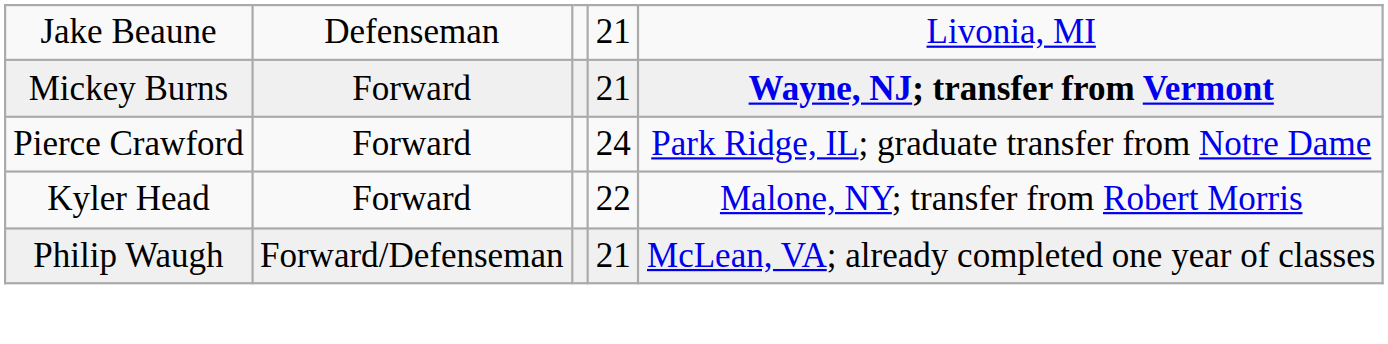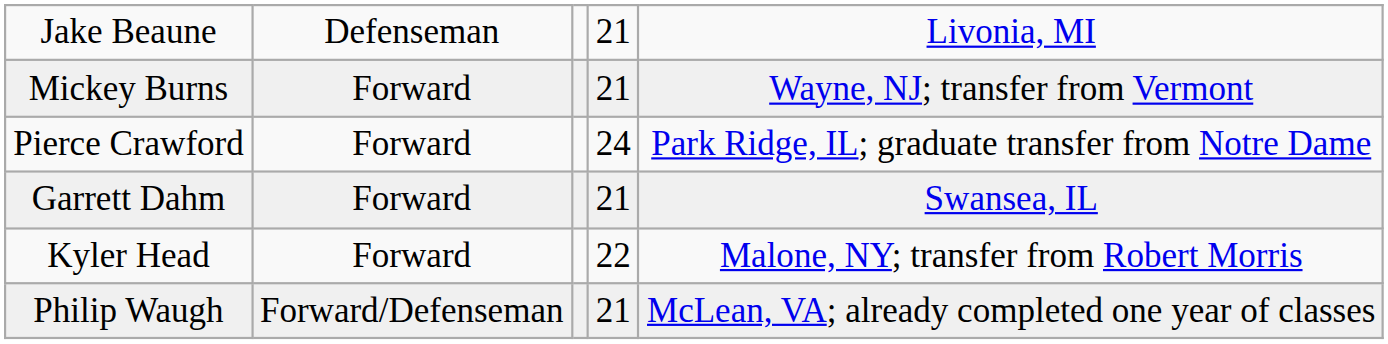Mickey Burns | column 5: bold -> normal
+ row: Garrett Dahm | Forward | 21 | Swansea, IL
